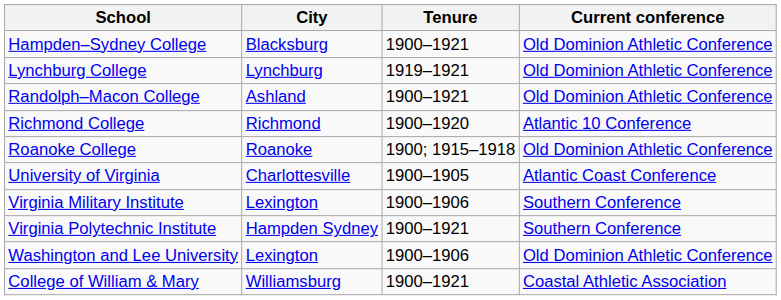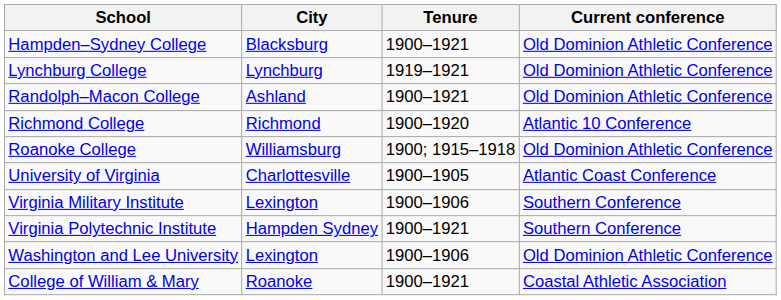Roanoke College | City: Roanoke -> Williamsburg
College of William & Mary | City: Williamsburg -> Roanoke
